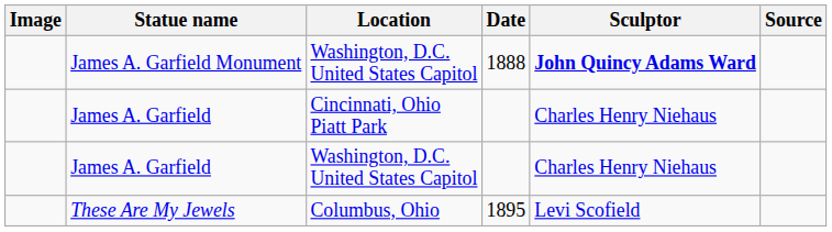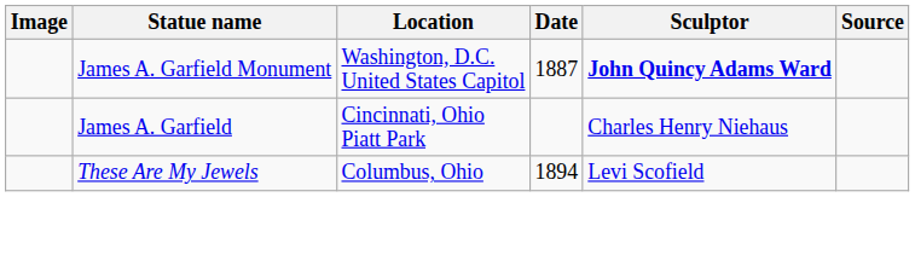James A. Garfield Monument | Date: 1888 -> 1887
- row: James A. Garfield | Washington, D.C. United States Capitol | Charles Henry Niehaus
These Are My Jewels | Date: 1895 -> 1894
